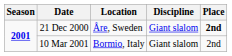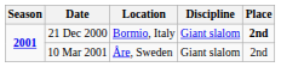21 Dec 2000 | Location: Åre, Sweden -> Bormio, Italy
10 Mar 2001 | Location: Bormio, Italy -> Åre, Sweden
